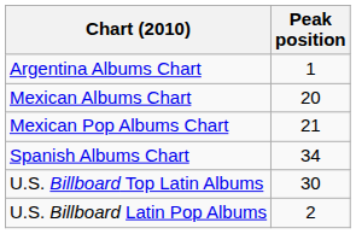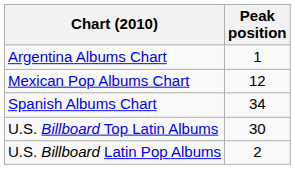- row: Mexican Albums Chart | 20
Mexican Pop Albums Chart | Peak position: 21 -> 12
